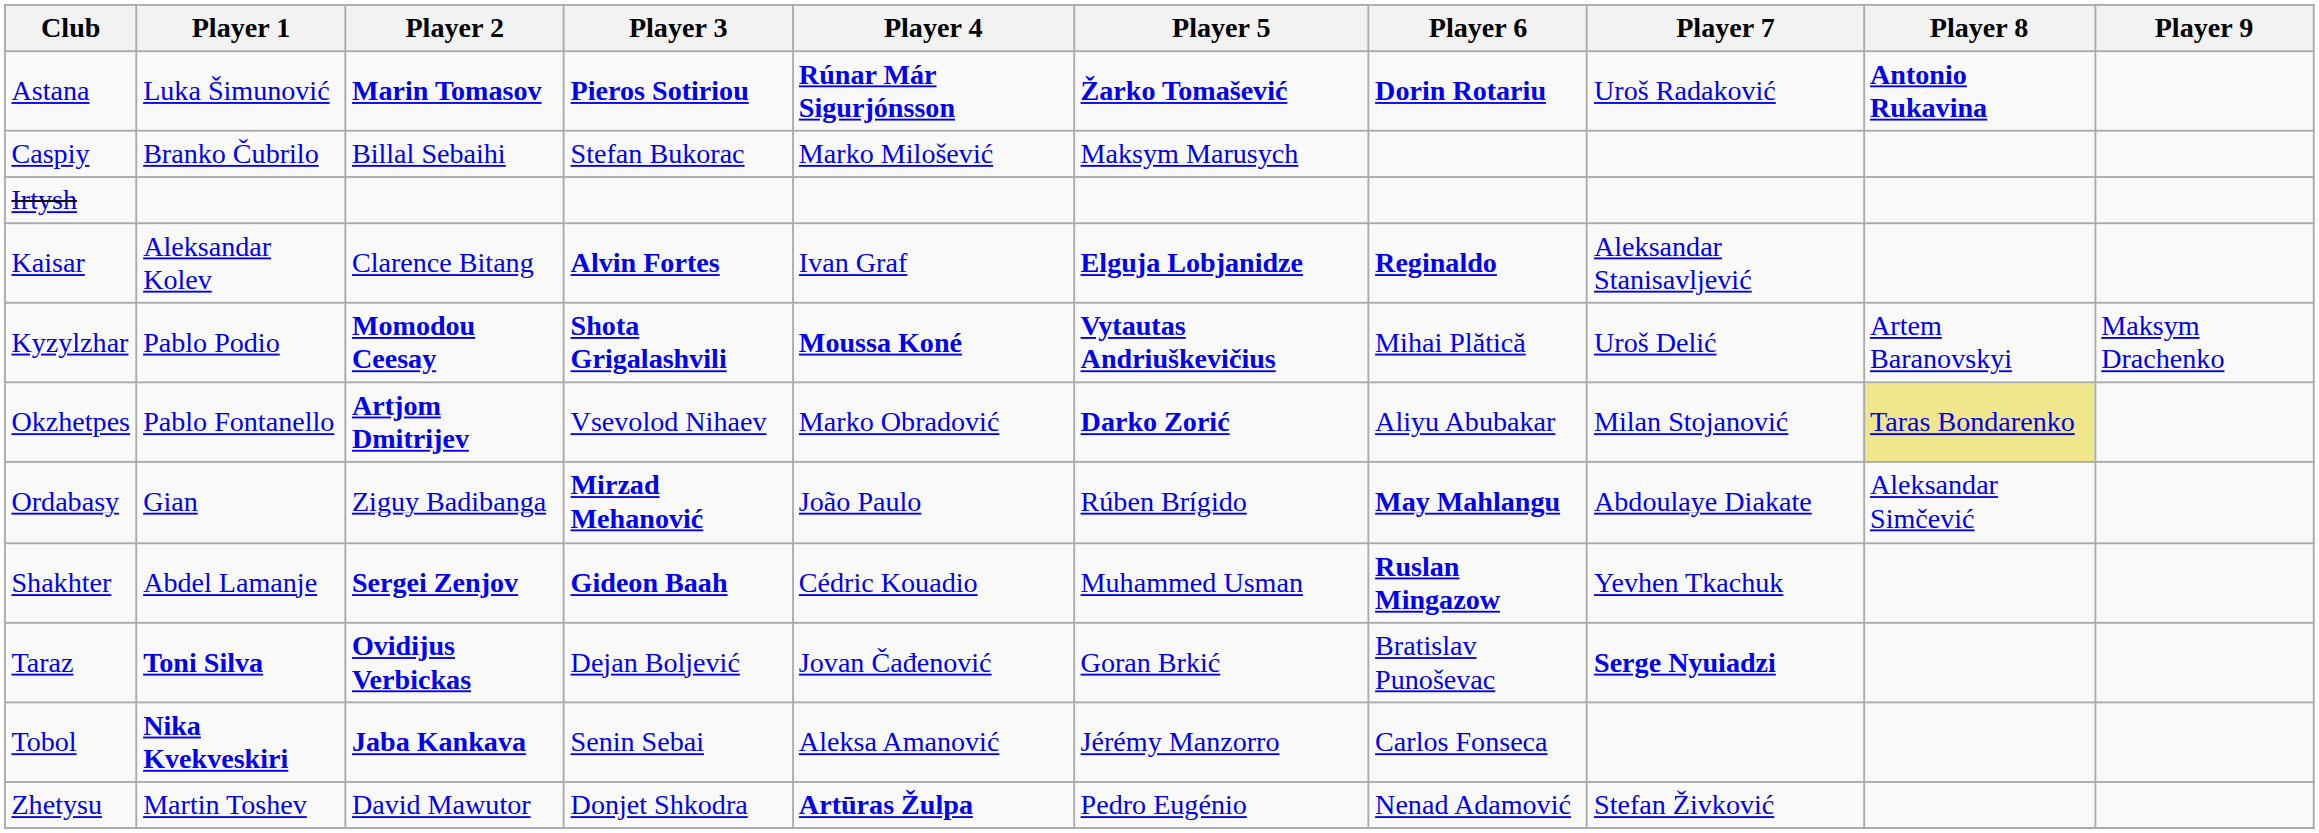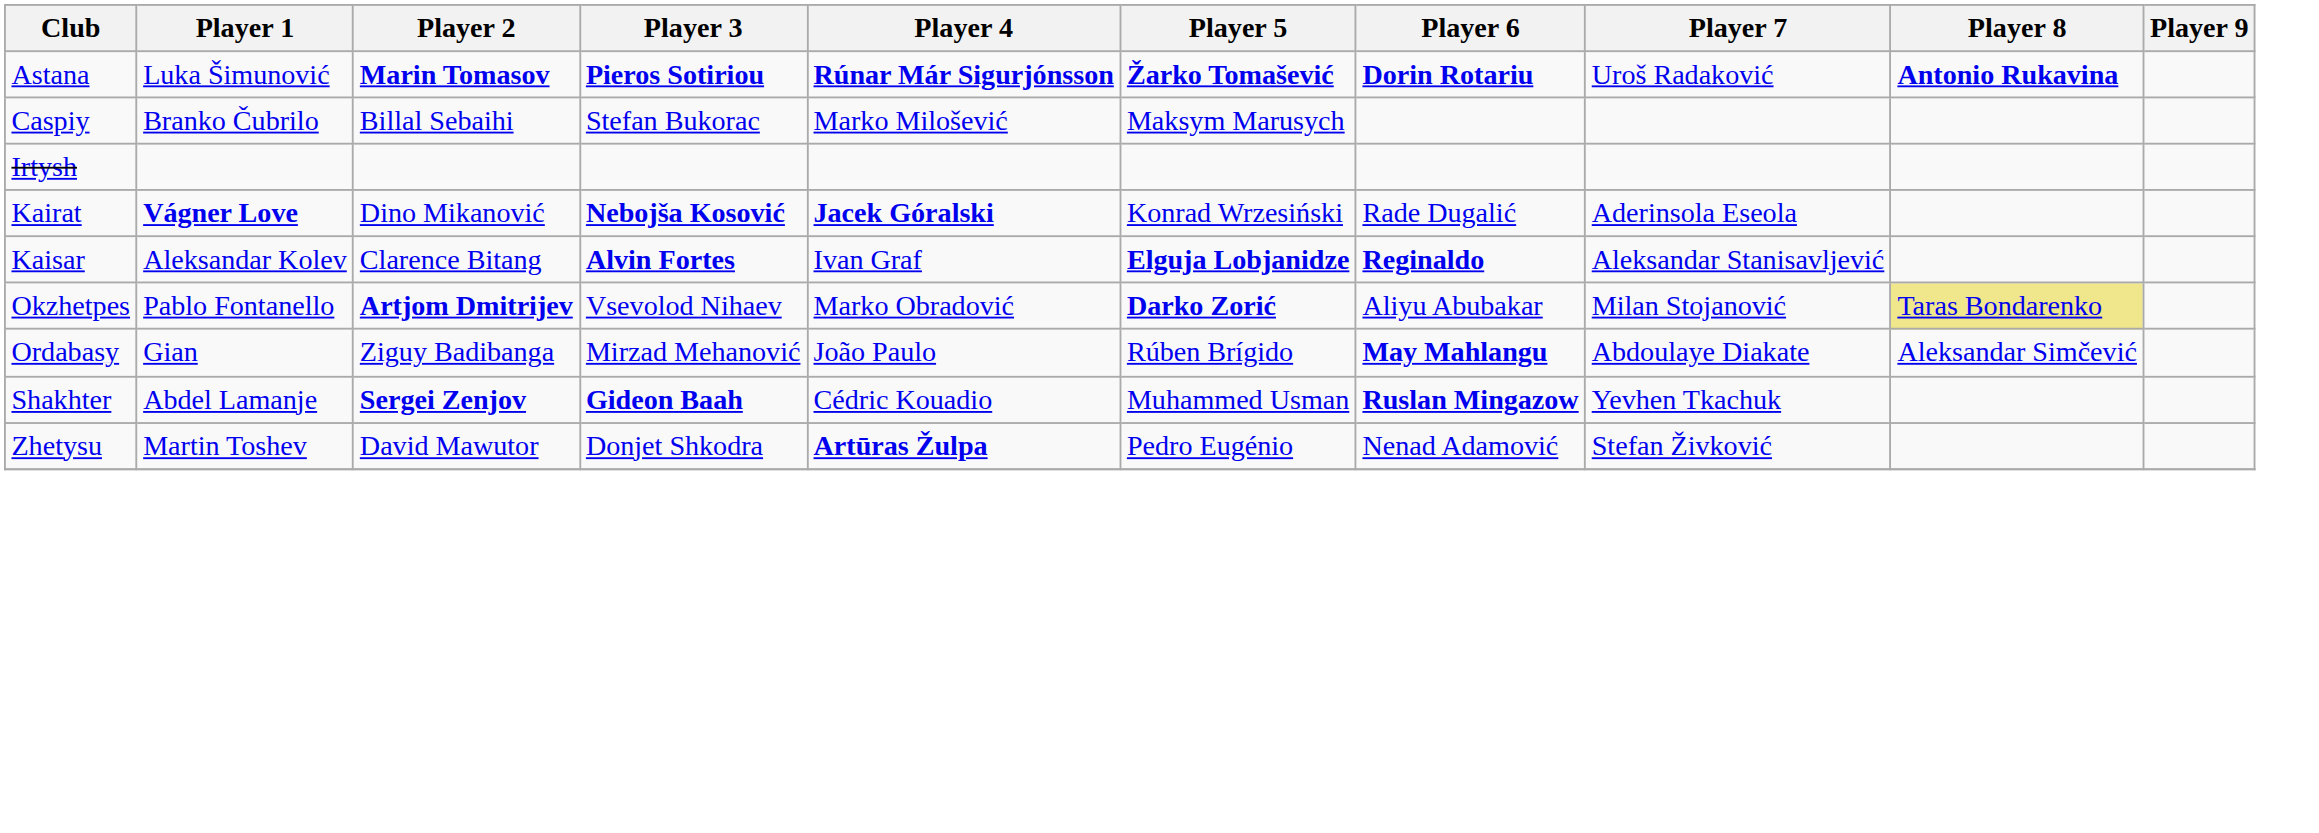+ row: Kairat | Vágner Love | Dino Mikanović | Nebojša Kosović | Jacek Góralski | Konrad Wrzesiński | Rade Dugalić | Aderinsola Eseola
- row: Kyzylzhar | Pablo Podio | Momodou Ceesay | Shota Grigalashvili | Moussa Koné | Vytautas Andriuškevičius | Mihai Plătică | Uroš Delić | Artem Baranovskyi | Maksym Drachenko
Ordabasy | Player 3: bold -> normal
- row: Taraz | Toni Silva | Ovidijus Verbickas | Dejan Boljević | Jovan Čađenović | Goran Brkić | Bratislav Punoševac | Serge Nyuiadzi
- row: Tobol | Nika Kvekveskiri | Jaba Kankava | Senin Sebai | Aleksa Amanović | Jérémy Manzorro | Carlos Fonseca
